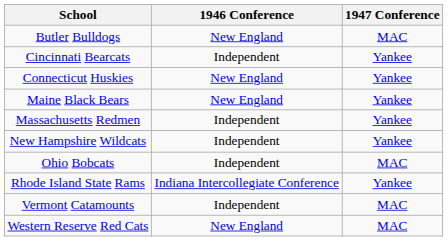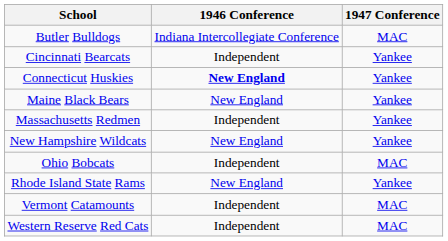Butler Bulldogs | 1946 Conference: New England -> Indiana Intercollegiate Conference
Connecticut Huskies | 1946 Conference: normal -> bold
New Hampshire Wildcats | 1946 Conference: Independent -> New England
Rhode Island State Rams | 1946 Conference: Indiana Intercollegiate Conference -> New England
Western Reserve Red Cats | 1946 Conference: New England -> Independent
